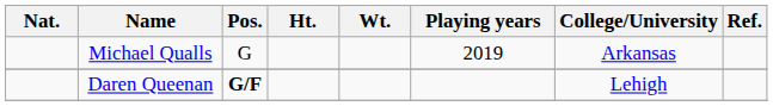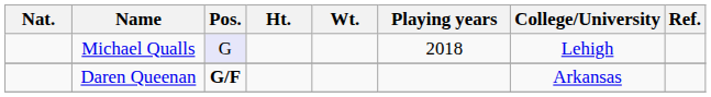Michael Qualls | Pos.: no background -> lavender background
Michael Qualls | Playing years: 2019 -> 2018
Michael Qualls | College/University: Arkansas -> Lehigh
Daren Queenan | College/University: Lehigh -> Arkansas
